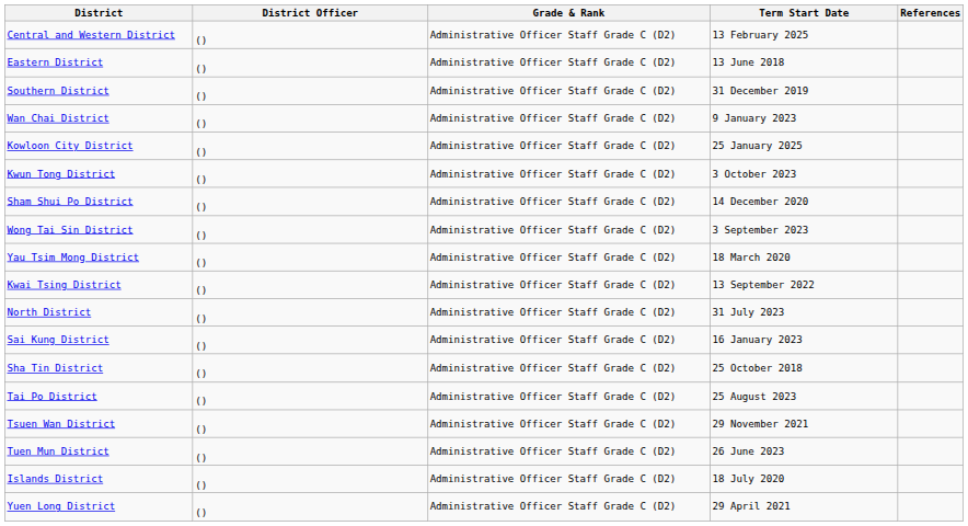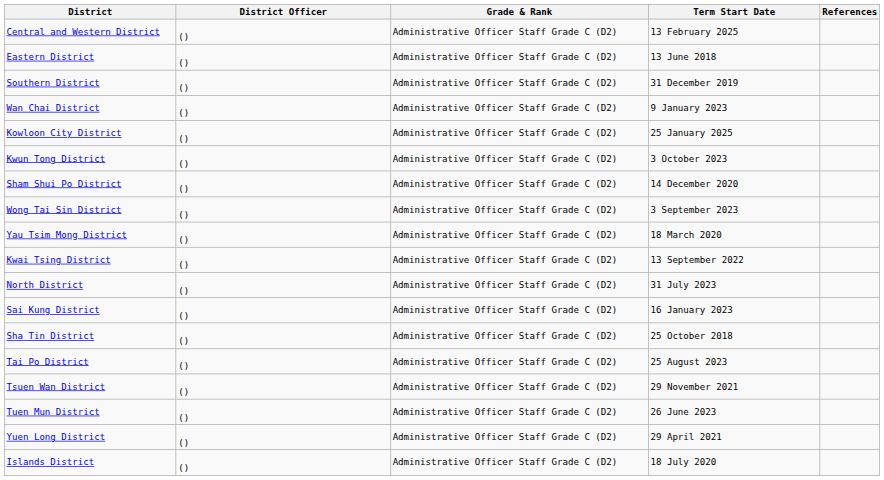rows swapped: Yuen Long District <-> Islands District
